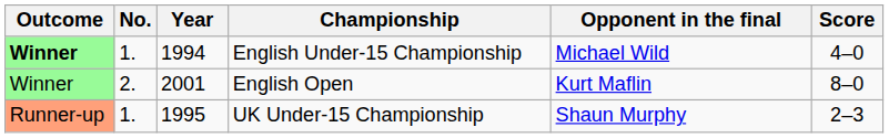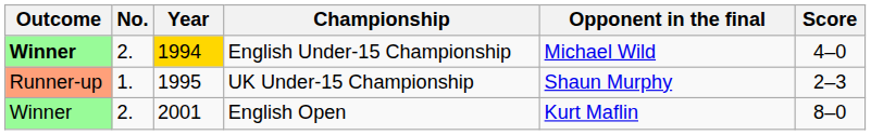English Under-15 Championship | No.: 1. -> 2.
English Under-15 Championship | Year: no background -> gold background
rows swapped: UK Under-15 Championship <-> English Open
